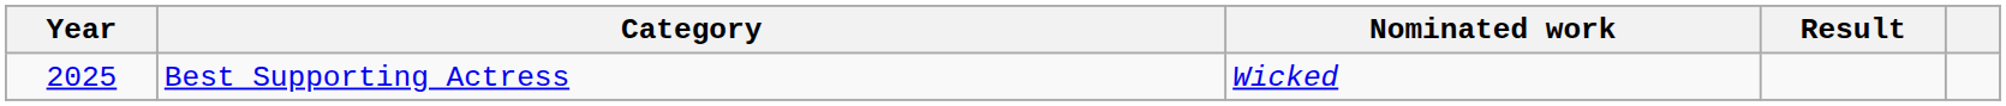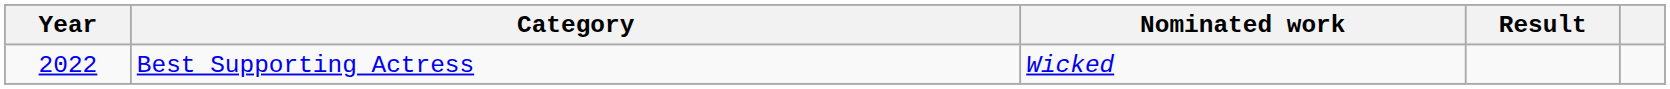Best Supporting Actress | Year: 2025 -> 2022
